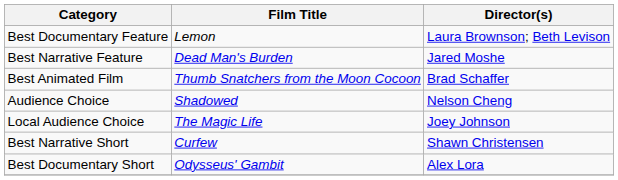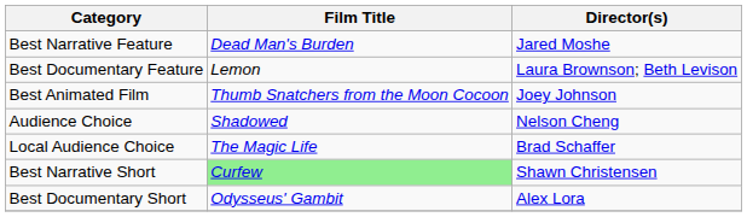rows swapped: Best Narrative Feature <-> Best Documentary Feature
Best Animated Film | Director(s): Brad Schaffer -> Joey Johnson
Local Audience Choice | Director(s): Joey Johnson -> Brad Schaffer
Best Narrative Short | Film Title: no background -> lightgreen background
